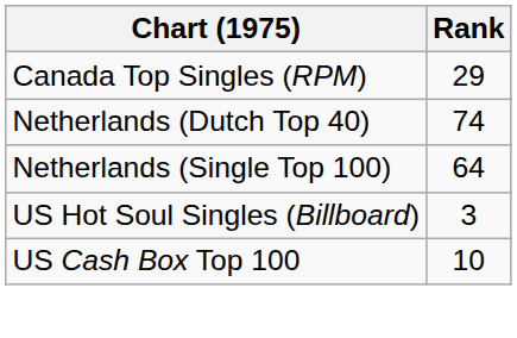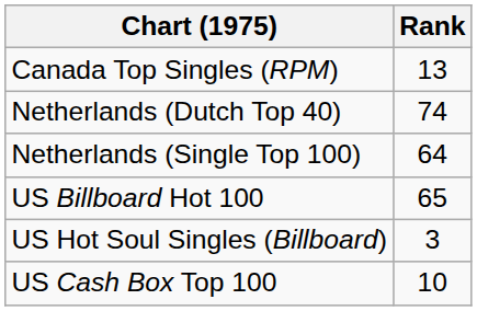Canada Top Singles (RPM) | Rank: 29 -> 13
+ row: US Billboard Hot 100 | 65
